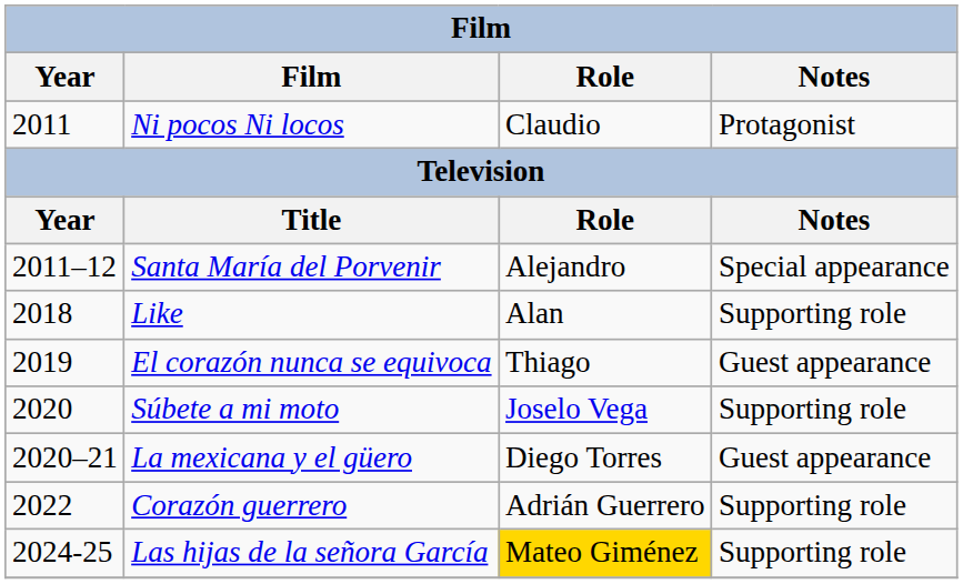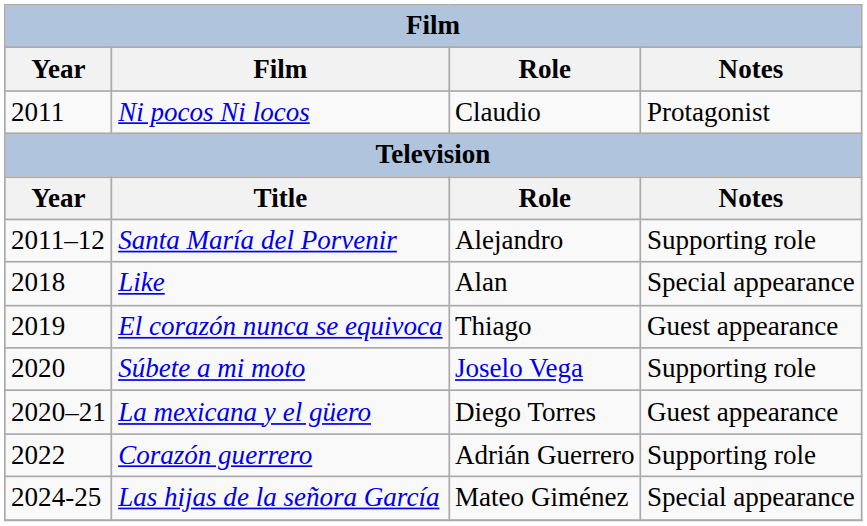Santa María del Porvenir | Notes: Special appearance -> Supporting role
Like | Notes: Supporting role -> Special appearance
Las hijas de la señora García | Role: gold background -> no background
Las hijas de la señora García | Notes: Supporting role -> Special appearance
